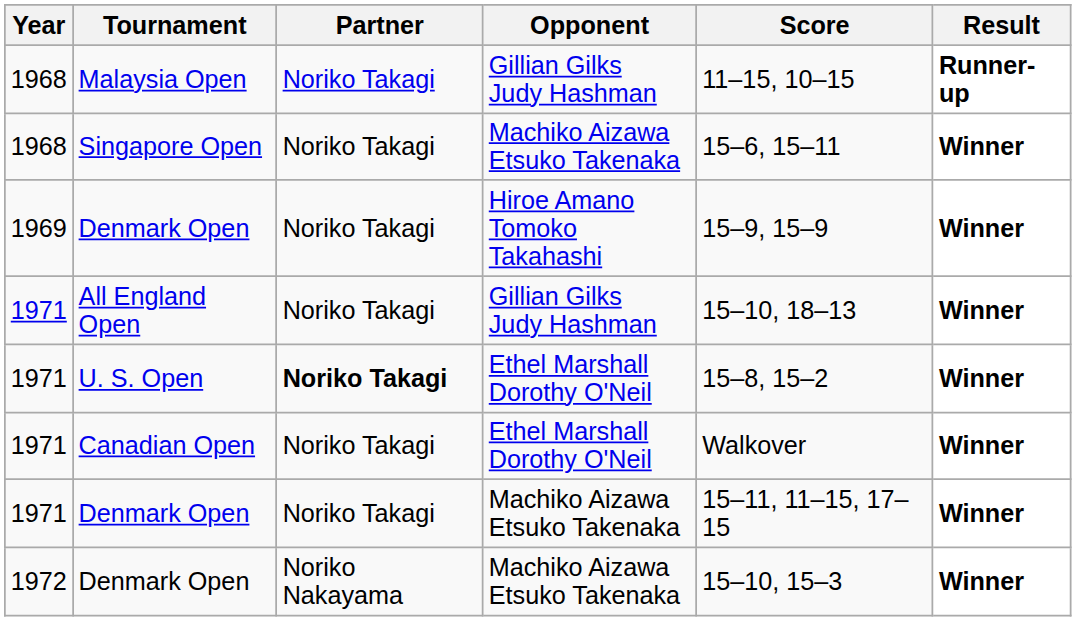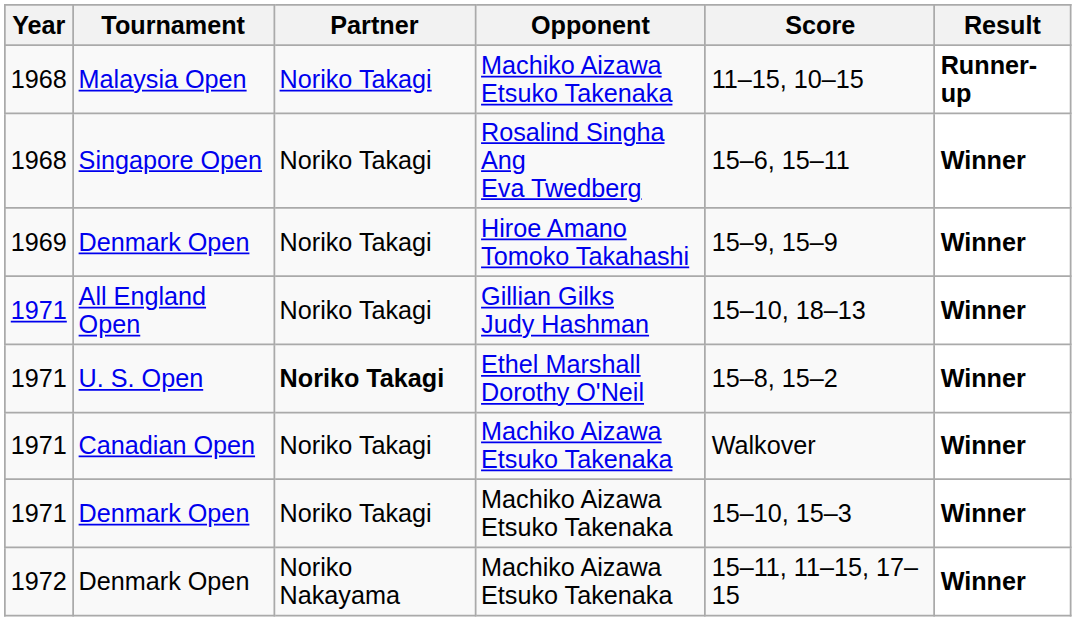Malaysia Open | Opponent: Gillian Gilks Judy Hashman -> Machiko Aizawa Etsuko Takenaka
Singapore Open | Opponent: Machiko Aizawa Etsuko Takenaka -> Rosalind Singha Ang Eva Twedberg
Canadian Open | Opponent: Ethel Marshall Dorothy O'Neil -> Machiko Aizawa Etsuko Takenaka
1971 / Denmark Open | Score: 15–11, 11–15, 17–15 -> 15–10, 15–3
1972 / Denmark Open | Score: 15–10, 15–3 -> 15–11, 11–15, 17–15
